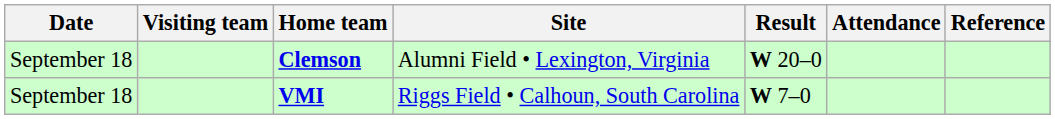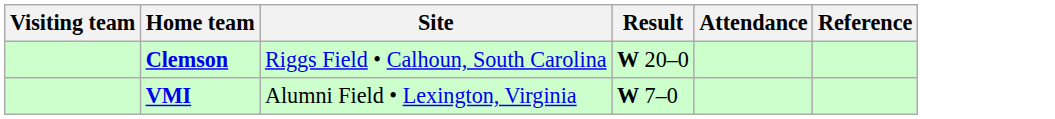- column: Date | September 18 | September 18
Clemson | Site: Alumni Field • Lexington, Virginia -> Riggs Field • Calhoun, South Carolina
VMI | Site: Riggs Field • Calhoun, South Carolina -> Alumni Field • Lexington, Virginia
